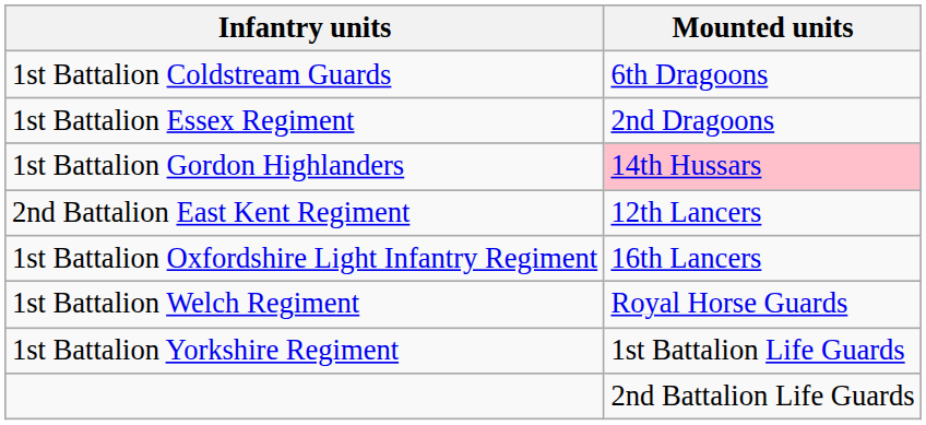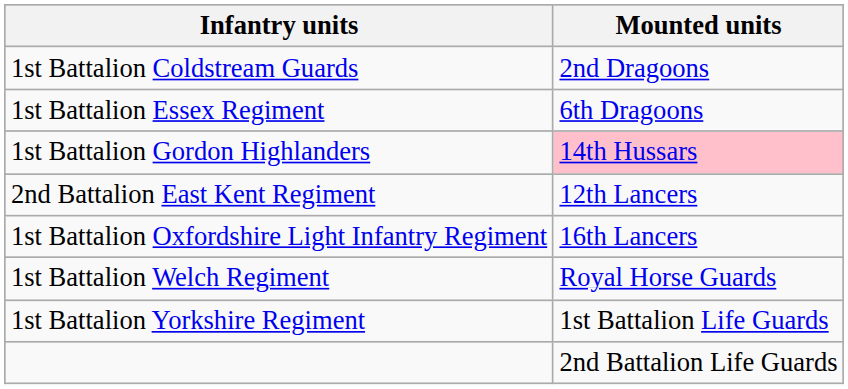1st Battalion Coldstream Guards | Mounted units: 6th Dragoons -> 2nd Dragoons
1st Battalion Essex Regiment | Mounted units: 2nd Dragoons -> 6th Dragoons
